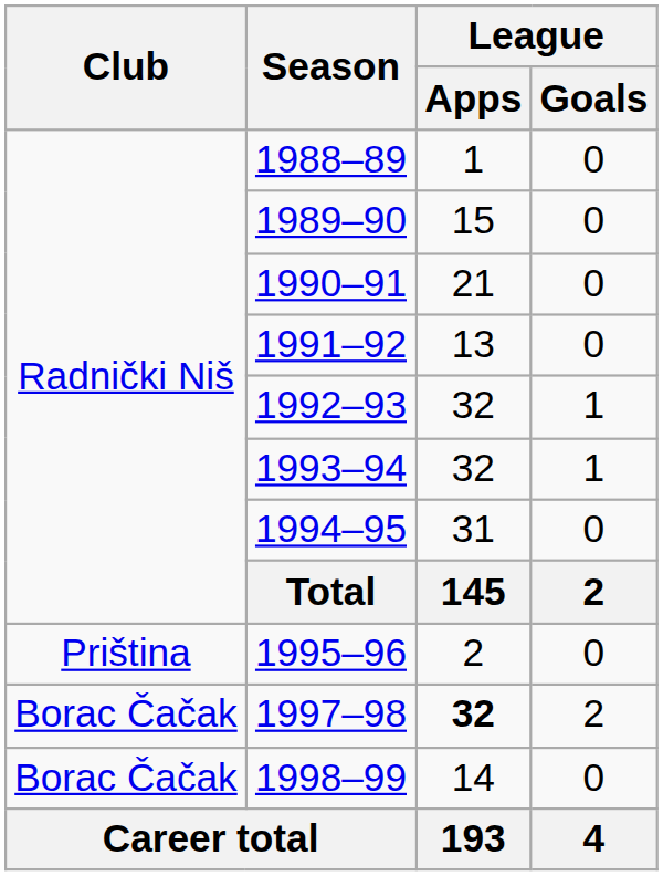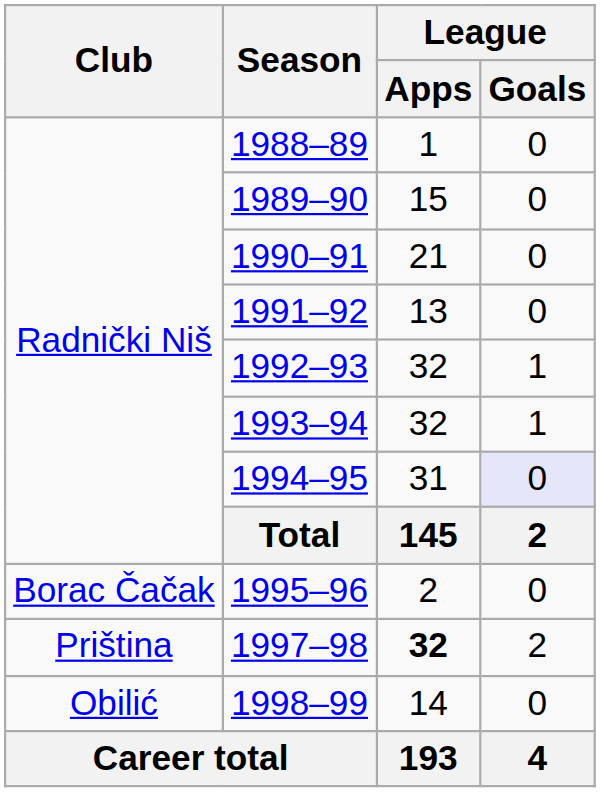1994–95 | League / Goals: no background -> lavender background
1995–96 | Club: Priština -> Borac Čačak
1997–98 | Club: Borac Čačak -> Priština
1998–99 | Club: Borac Čačak -> Obilić
